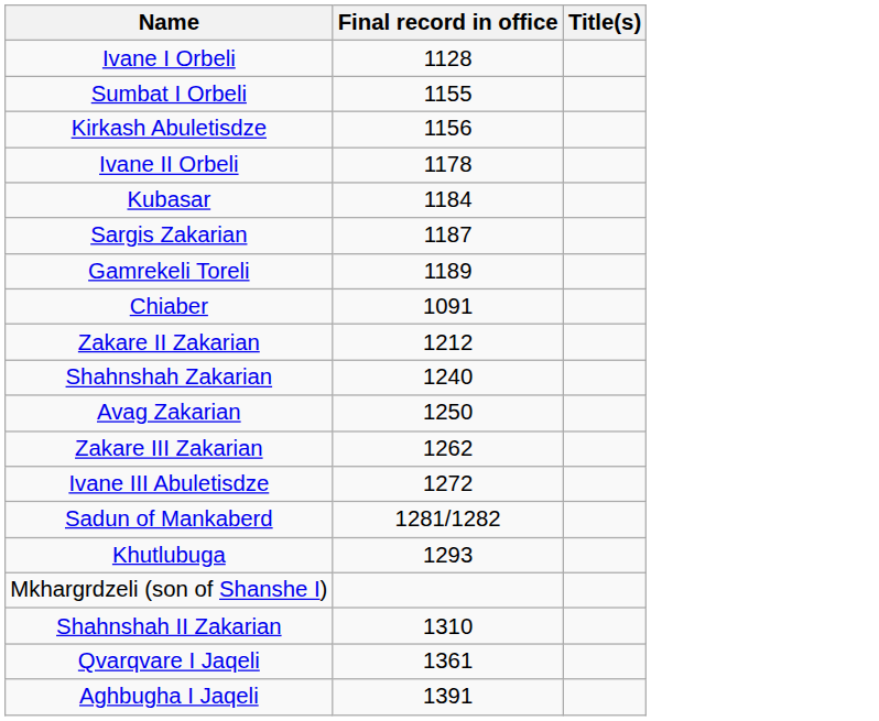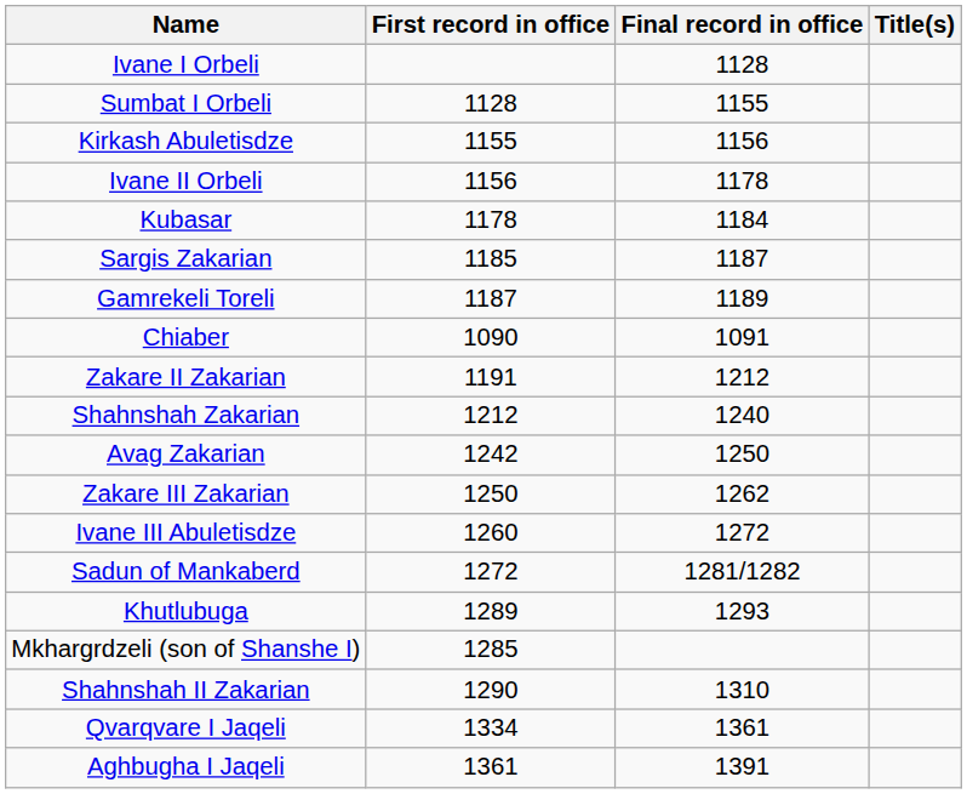+ column: First record in office | 1128 | 1155 | 1156 | 1178 | 1185 | 1187 | 1090 | 1191 | 1212 | 1242 | 1250 | 1260 | 1272 | 1289 | 1285 | 1290 | 1334 | 1361
